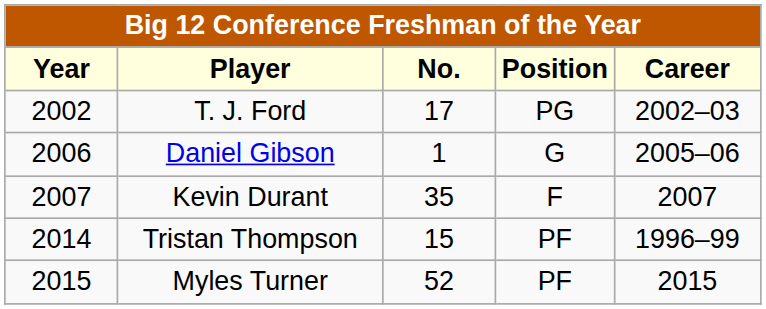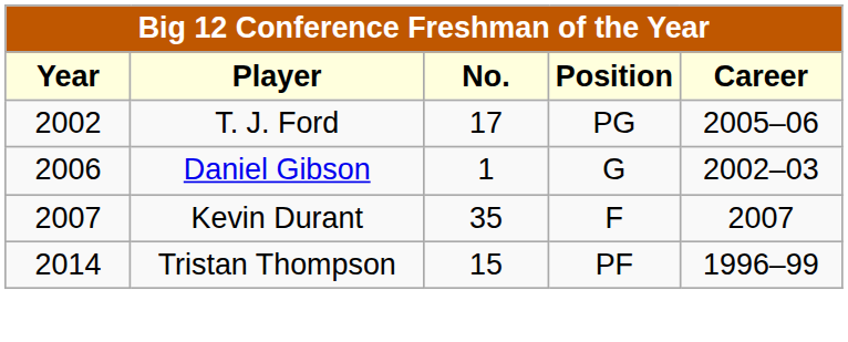T. J. Ford | Career: 2002–03 -> 2005–06
Daniel Gibson | Career: 2005–06 -> 2002–03
- row: 2015 | Myles Turner | 52 | PF | 2015
